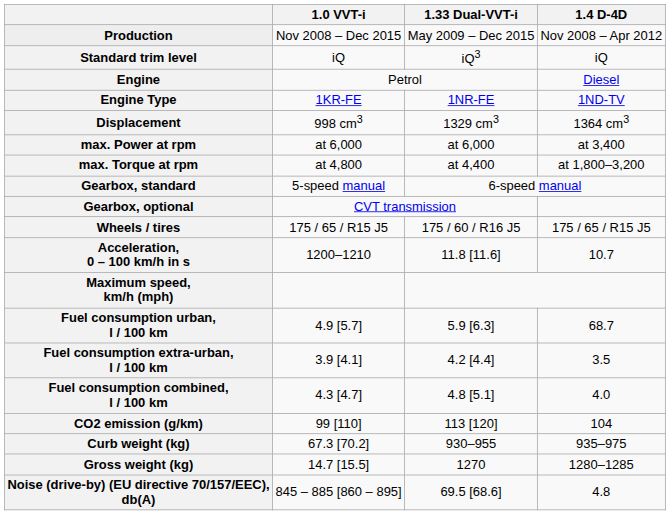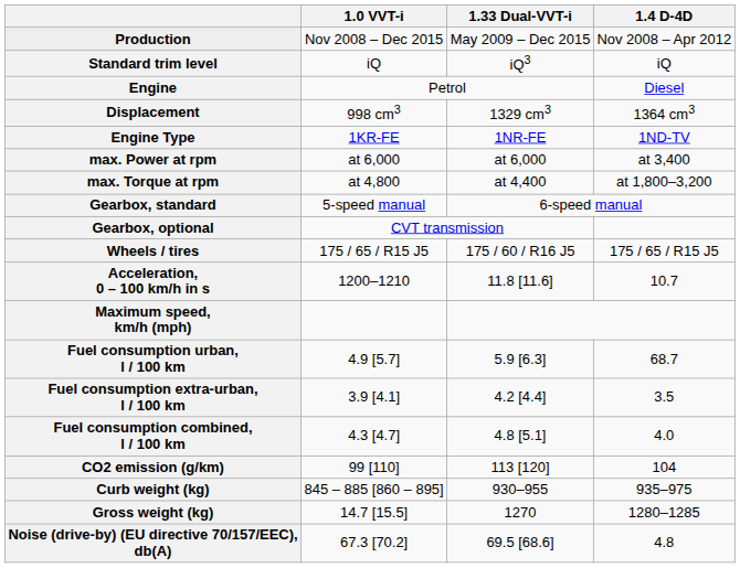rows swapped: Engine Type <-> Displacement
Curb weight (kg) | 1.0 VVT-i: 67.3 [70.2] -> 845 – 885 [860 – 895]
Noise (drive-by) (EU directive 70/157/EEC), db(A) | 1.0 VVT-i: 845 – 885 [860 – 895] -> 67.3 [70.2]
